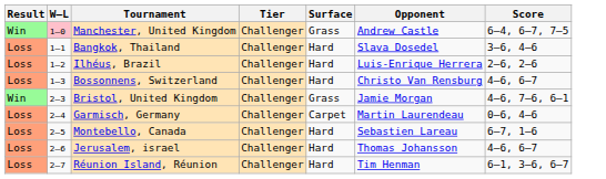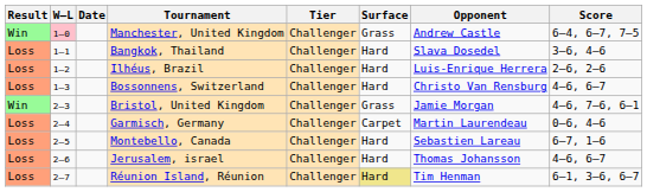+ column: Date
Réunion Island, Réunion | Surface: no background -> khaki background
